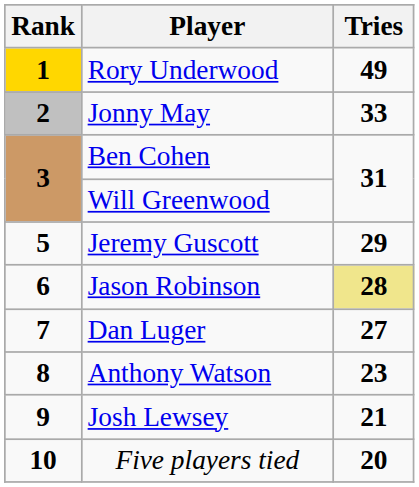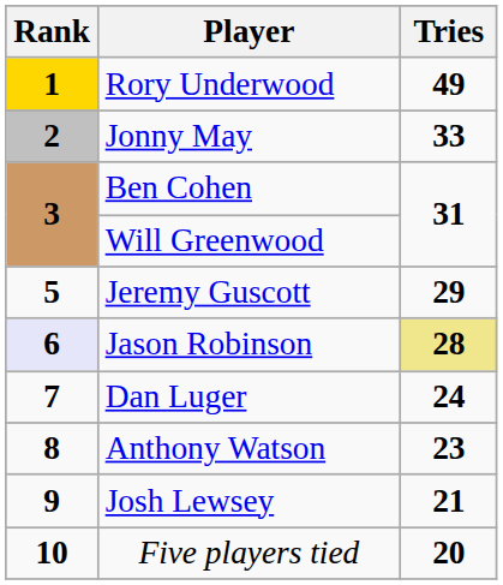Jason Robinson | Rank: no background -> lavender background
Dan Luger | Tries: 27 -> 24
